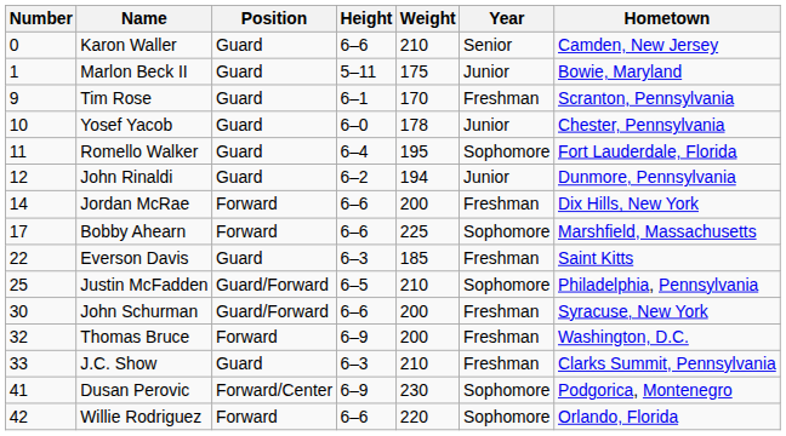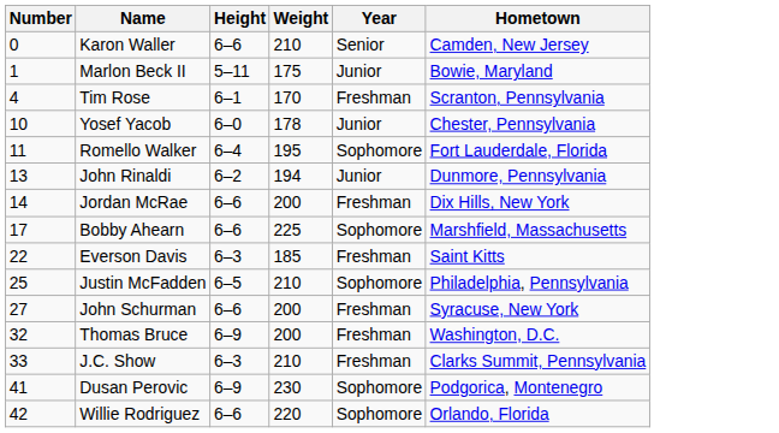- column: Position | Guard | Guard | Guard | Guard | Guard | Guard | Forward | Forward | Guard | Guard/Forward | Guard/Forward | Forward | Guard | Forward/Center | Forward
Tim Rose | Number: 9 -> 4
John Rinaldi | Number: 12 -> 13
John Schurman | Number: 30 -> 27
